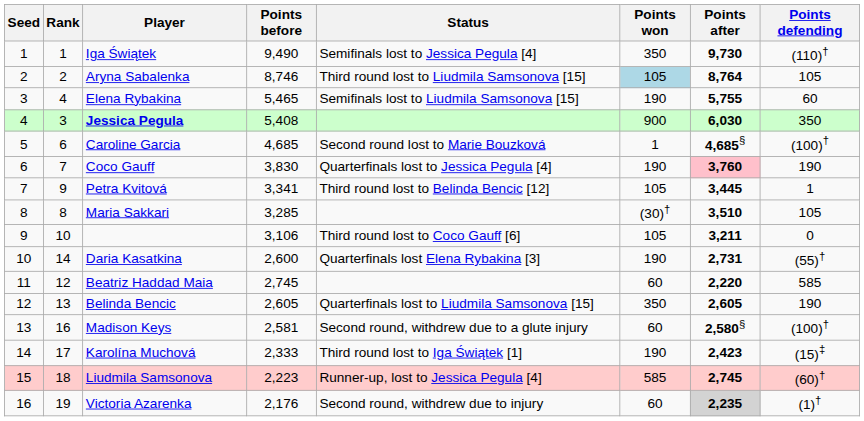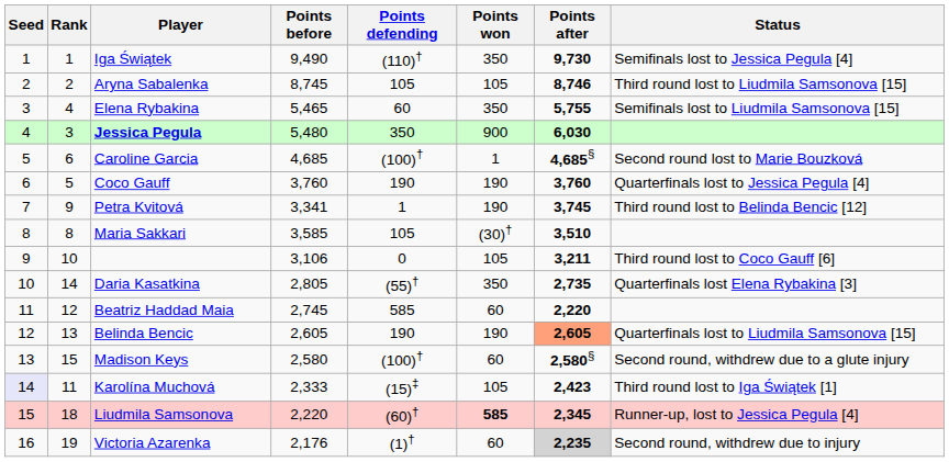columns swapped: Points defending <-> Status
Aryna Sabalenka | Points before: 8,746 -> 8,745
Aryna Sabalenka | Points won: lightblue background -> no background
Aryna Sabalenka | Points after: 8,764 -> 8,746
Elena Rybakina | Points won: 190 -> 350
Jessica Pegula | Points before: 5,408 -> 5,480
Coco Gauff | Rank: 7 -> 5
Coco Gauff | Points before: 3,830 -> 3,760
Coco Gauff | Points after: pink background -> no background
Petra Kvitová | Points won: 105 -> 190
Petra Kvitová | Points after: 3,445 -> 3,745
Maria Sakkari | Points before: 3,285 -> 3,585
Daria Kasatkina | Points before: 2,600 -> 2,805
Daria Kasatkina | Points won: 190 -> 350
Daria Kasatkina | Points after: 2,731 -> 2,735
Belinda Bencic | Points won: 350 -> 190
Belinda Bencic | Points after: no background -> lightsalmon background
Madison Keys | Rank: 16 -> 15
Madison Keys | Points before: 2,581 -> 2,580
Karolína Muchová | Seed: no background -> lavender background
Karolína Muchová | Rank: 17 -> 11
Karolína Muchová | Points won: 190 -> 105
Liudmila Samsonova | Points before: 2,223 -> 2,220
Liudmila Samsonova | Points won: normal -> bold
Liudmila Samsonova | Points after: 2,745 -> 2,345
